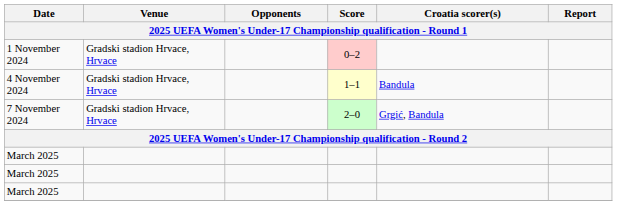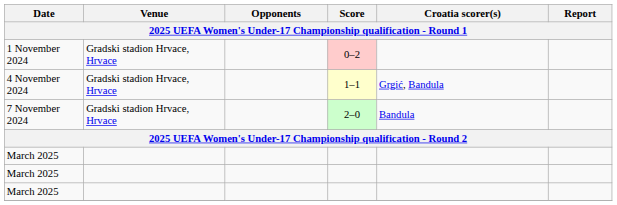4 November 2024 | Croatia scorer(s): Bandula -> Grgić, Bandula
7 November 2024 | Croatia scorer(s): Grgić, Bandula -> Bandula
